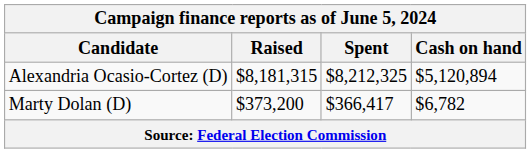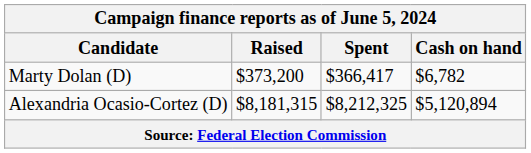rows swapped: Marty Dolan (D) <-> Alexandria Ocasio-Cortez (D)
